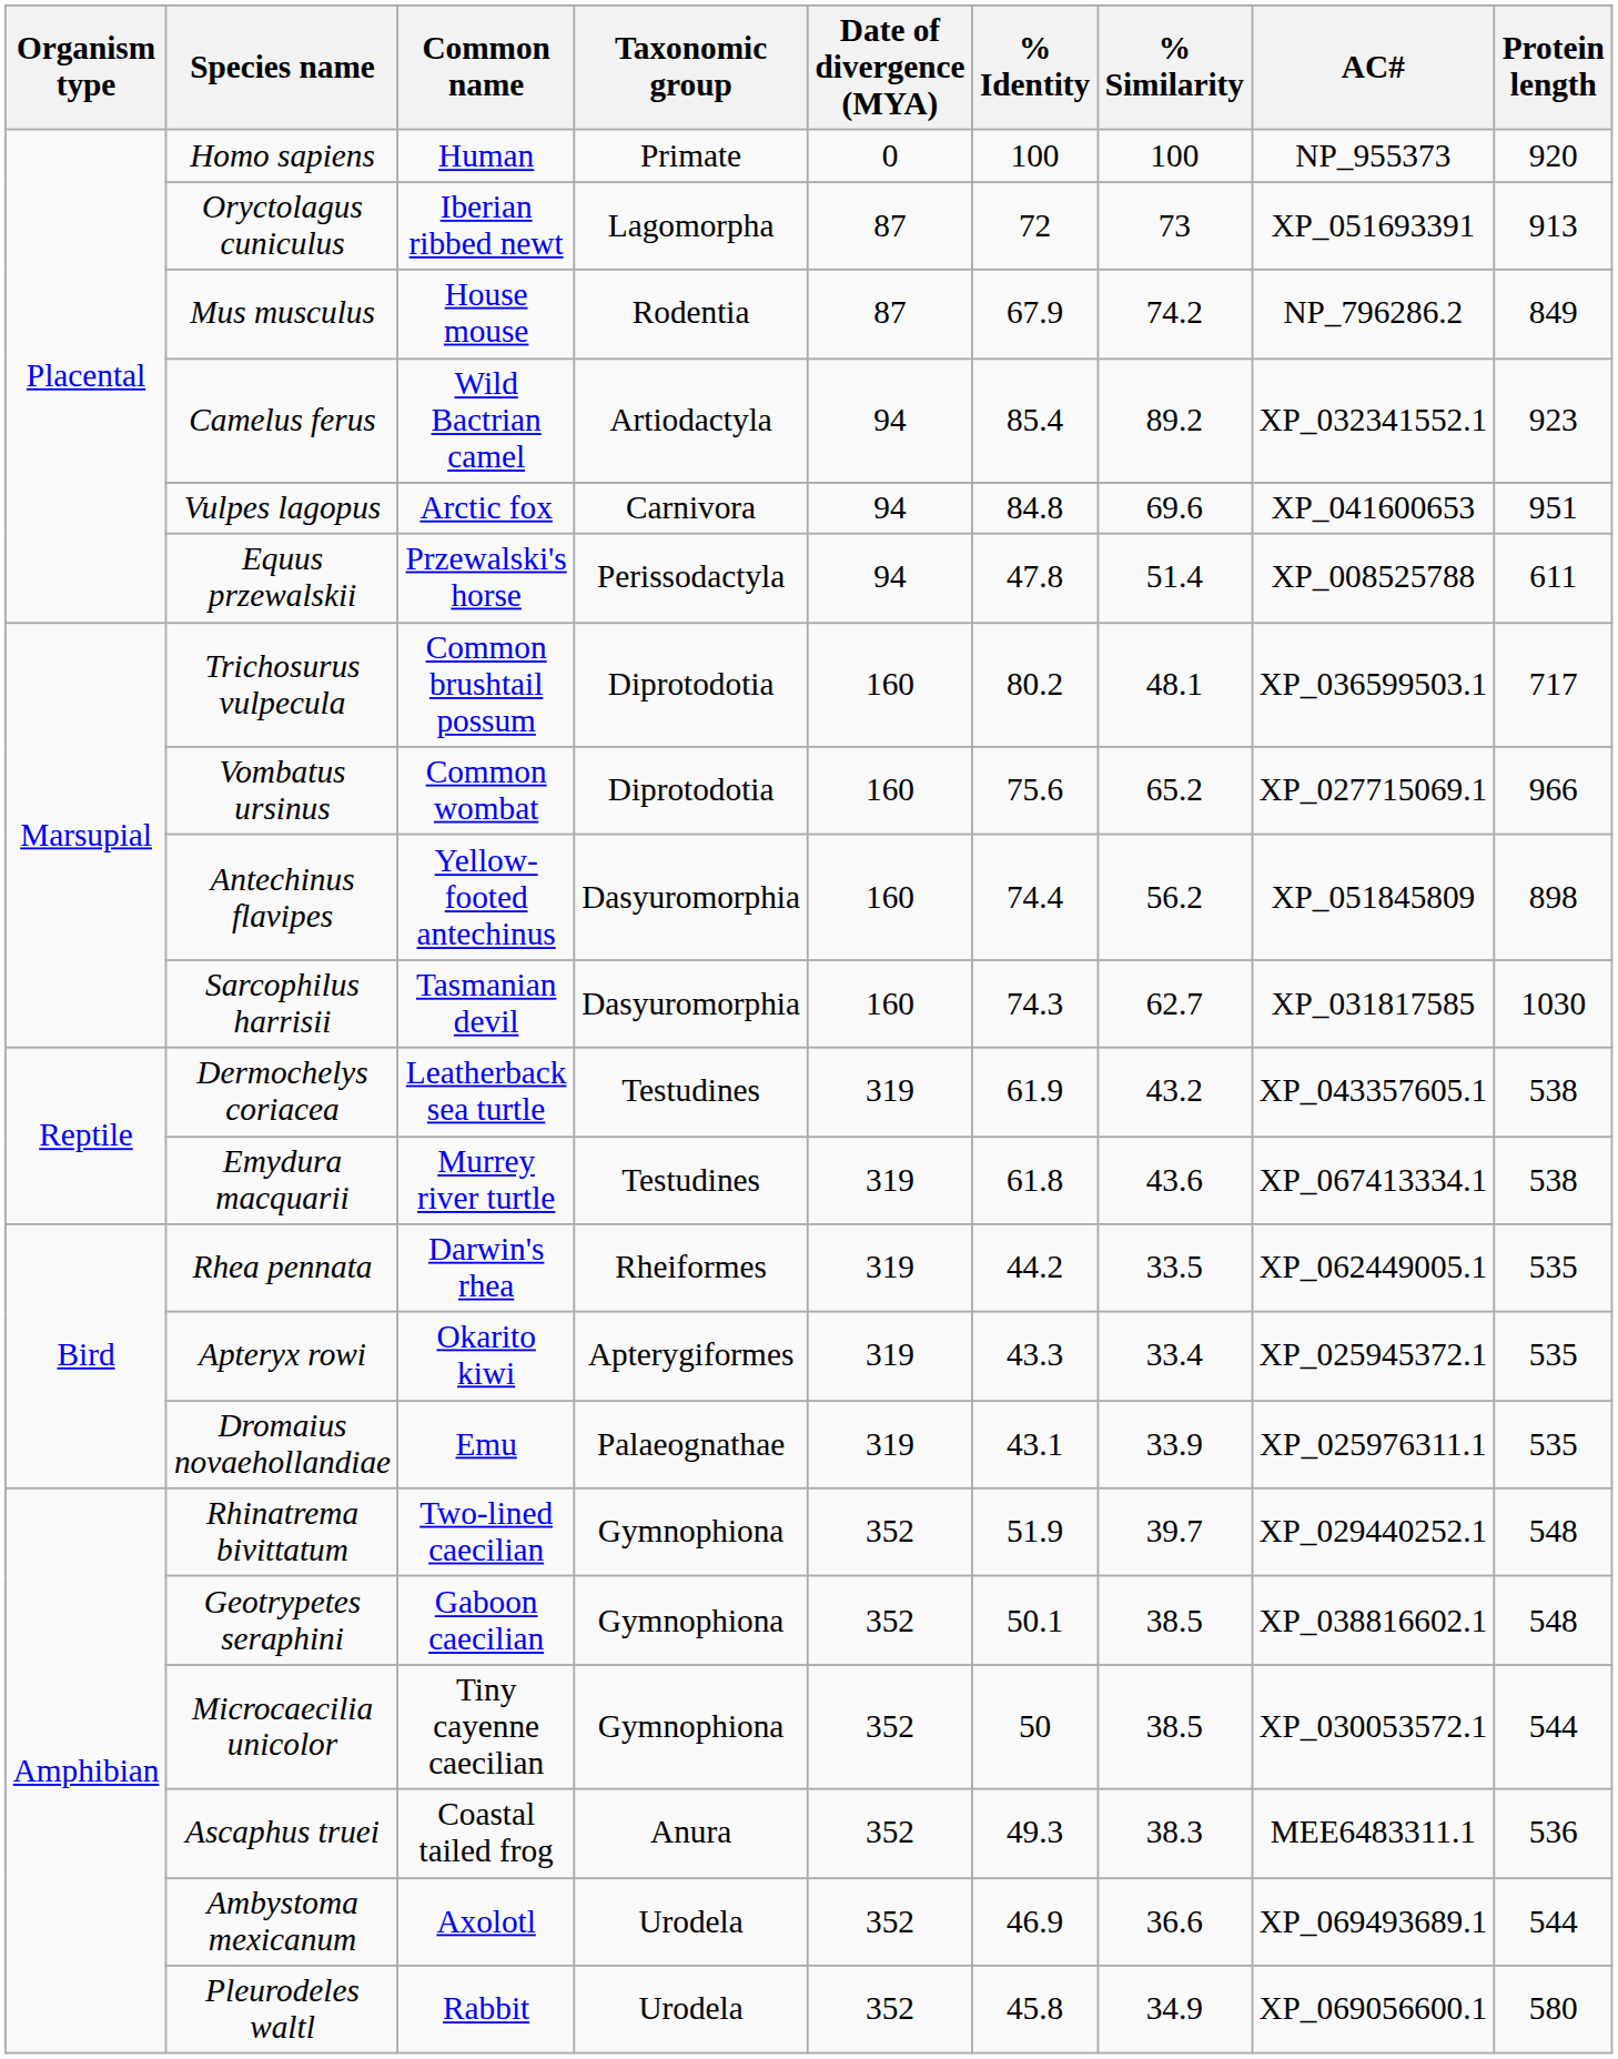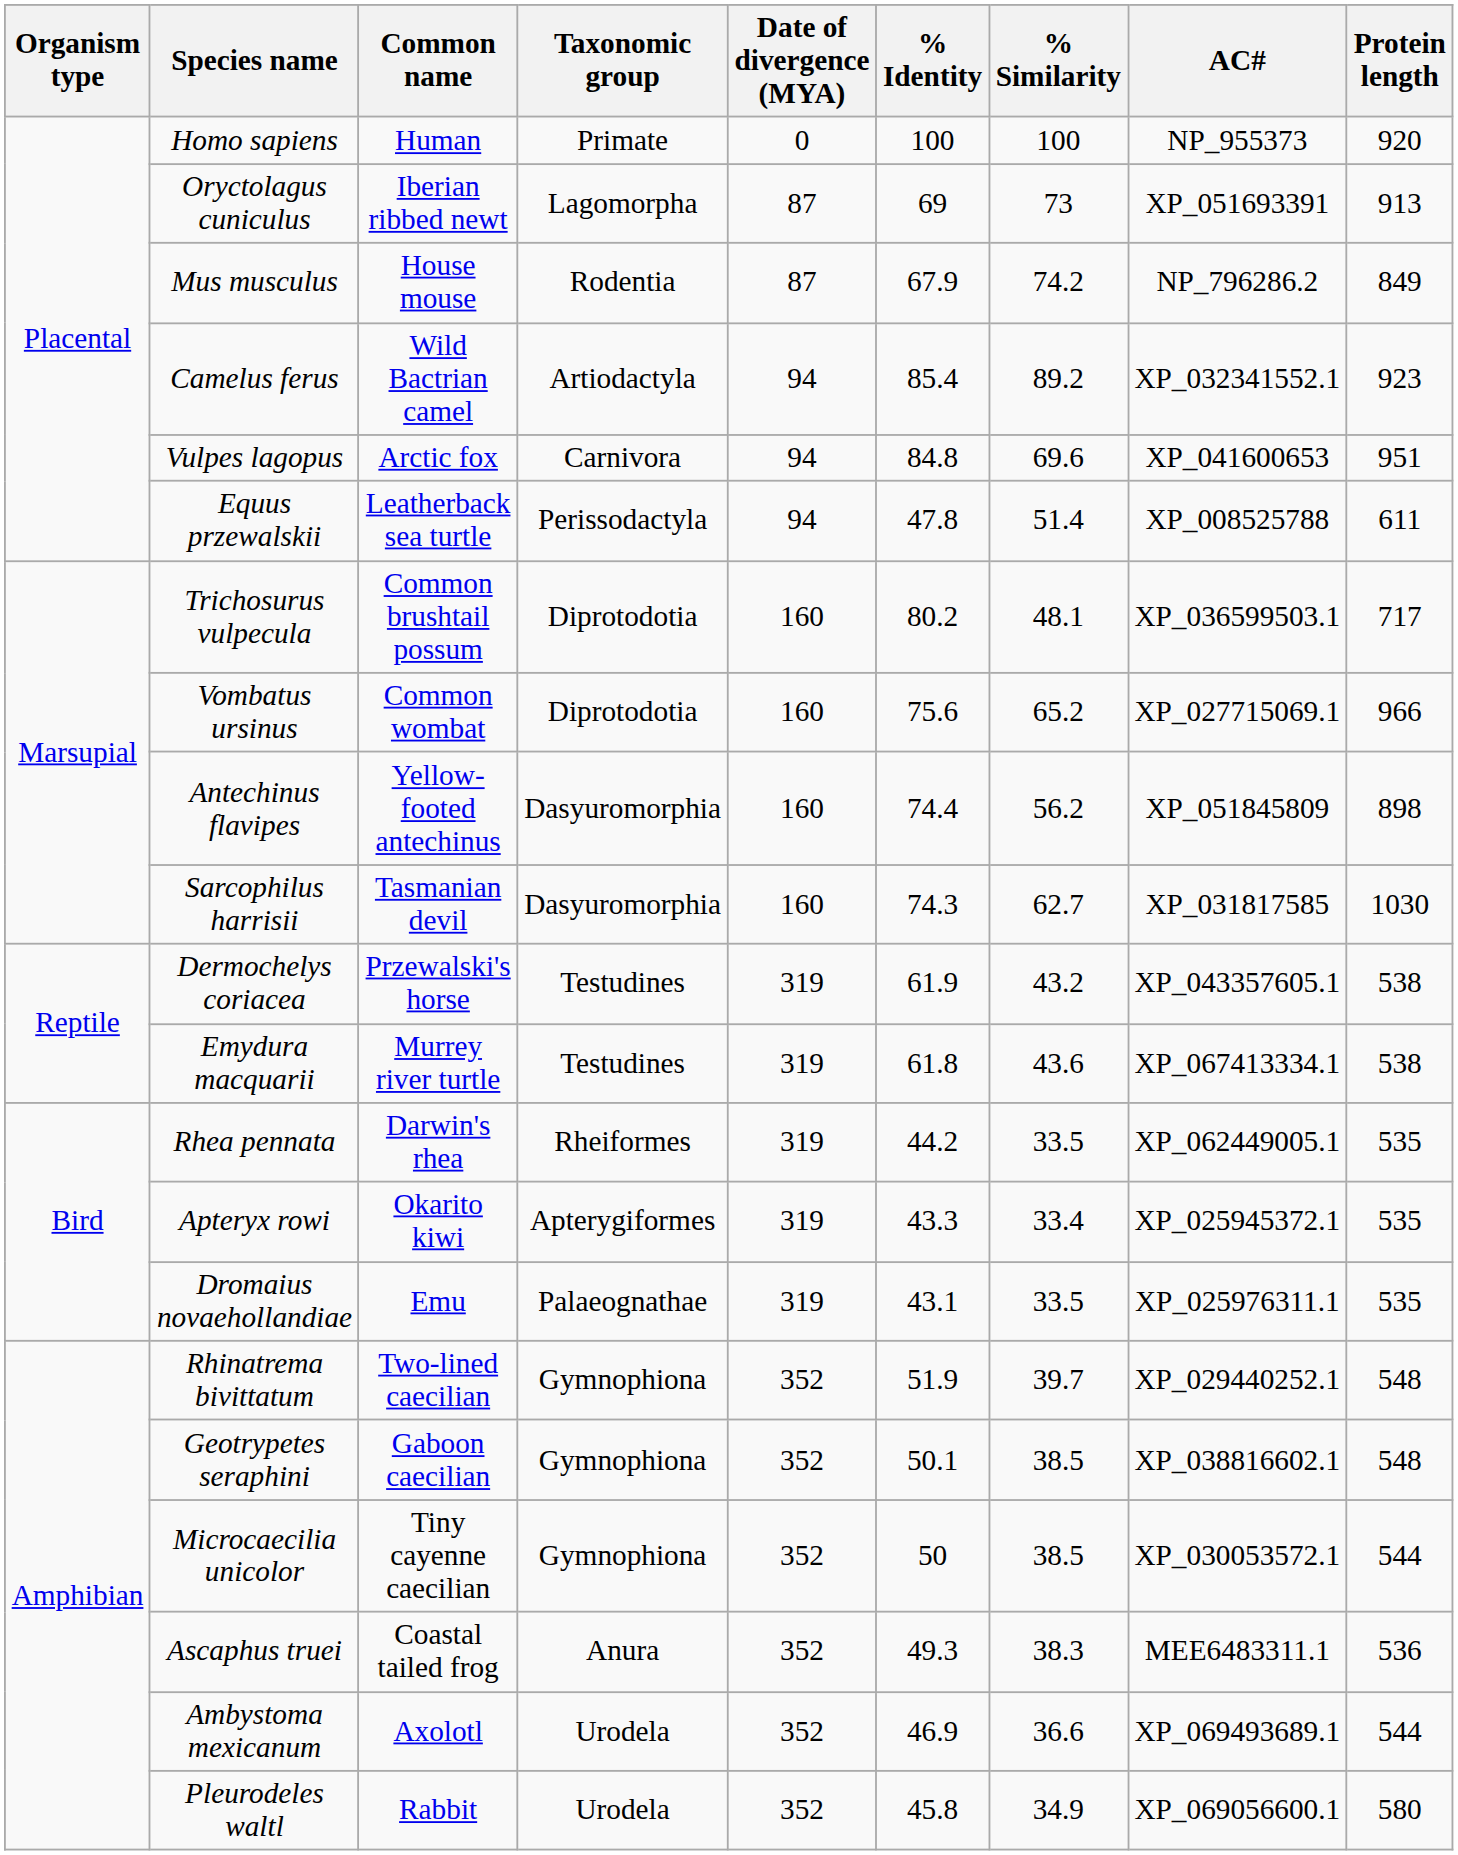Oryctolagus cuniculus | % Identity: 72 -> 69
Equus przewalskii | Common name: Przewalski's horse -> Leatherback sea turtle
Dermochelys coriacea | Common name: Leatherback sea turtle -> Przewalski's horse
Dromaius novaehollandiae | % Similarity: 33.9 -> 33.5
